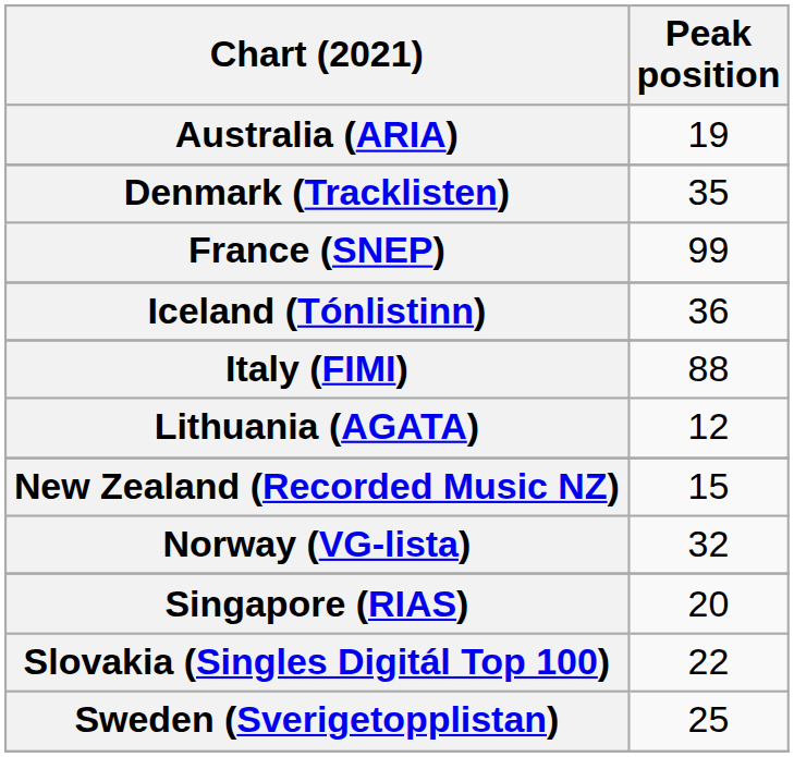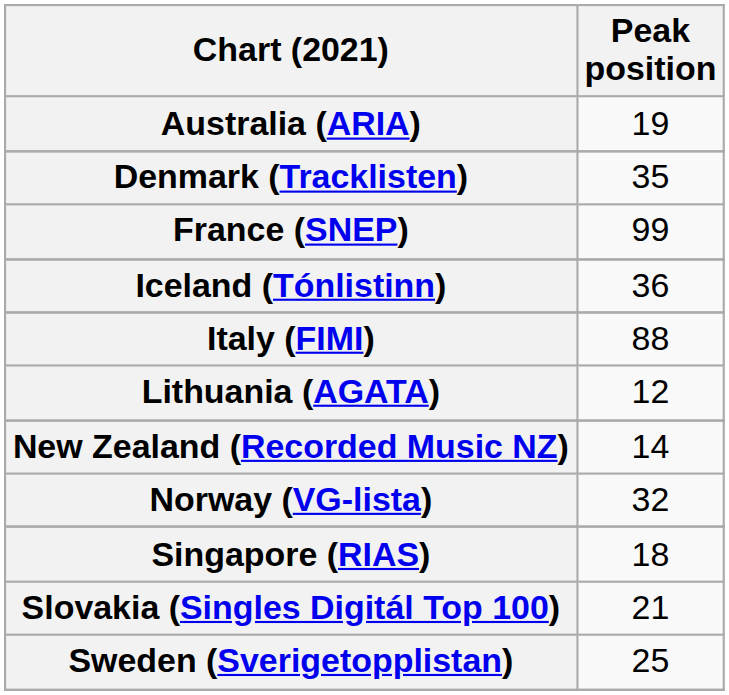New Zealand (Recorded Music NZ) | Peak position: 15 -> 14
Singapore (RIAS) | Peak position: 20 -> 18
Slovakia (Singles Digitál Top 100) | Peak position: 22 -> 21
